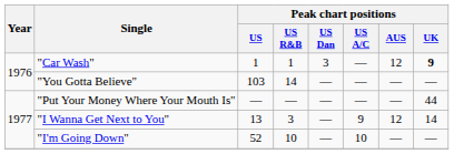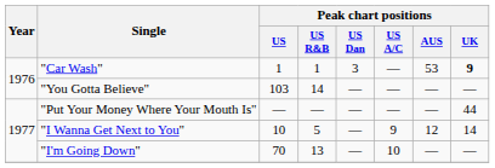"Car Wash" | Peak chart positions / AUS: 12 -> 53
"I Wanna Get Next to You" | Peak chart positions / US: 13 -> 10
"I Wanna Get Next to You" | Peak chart positions / US R&B: 3 -> 5
"I'm Going Down" | Peak chart positions / US: 52 -> 70
"I'm Going Down" | Peak chart positions / US R&B: 10 -> 13
